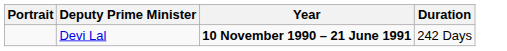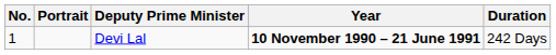+ column: No. | 1
